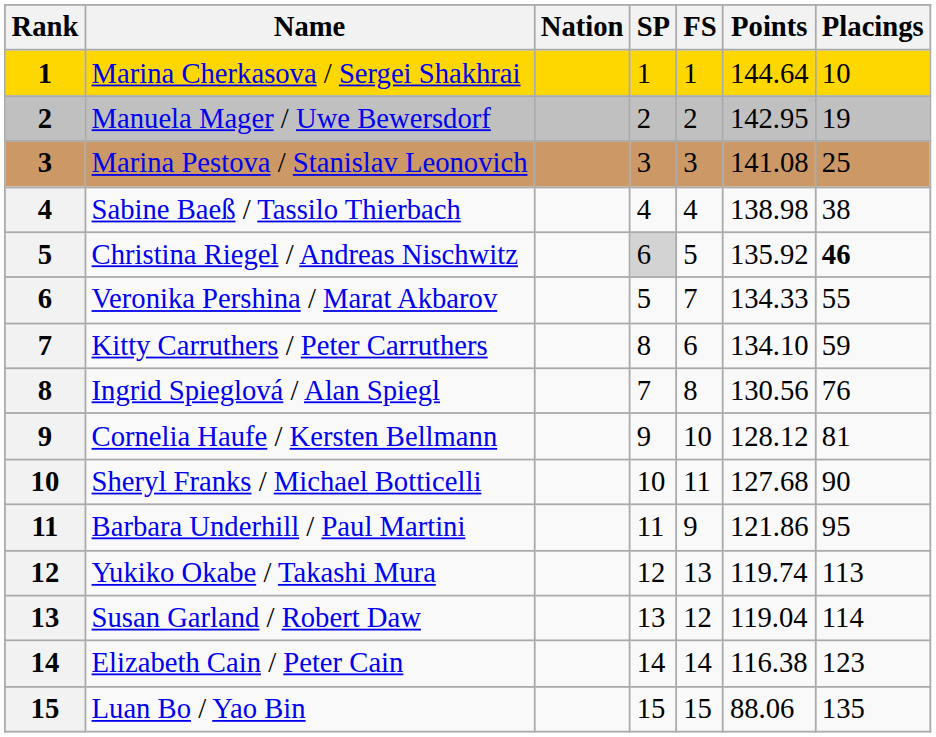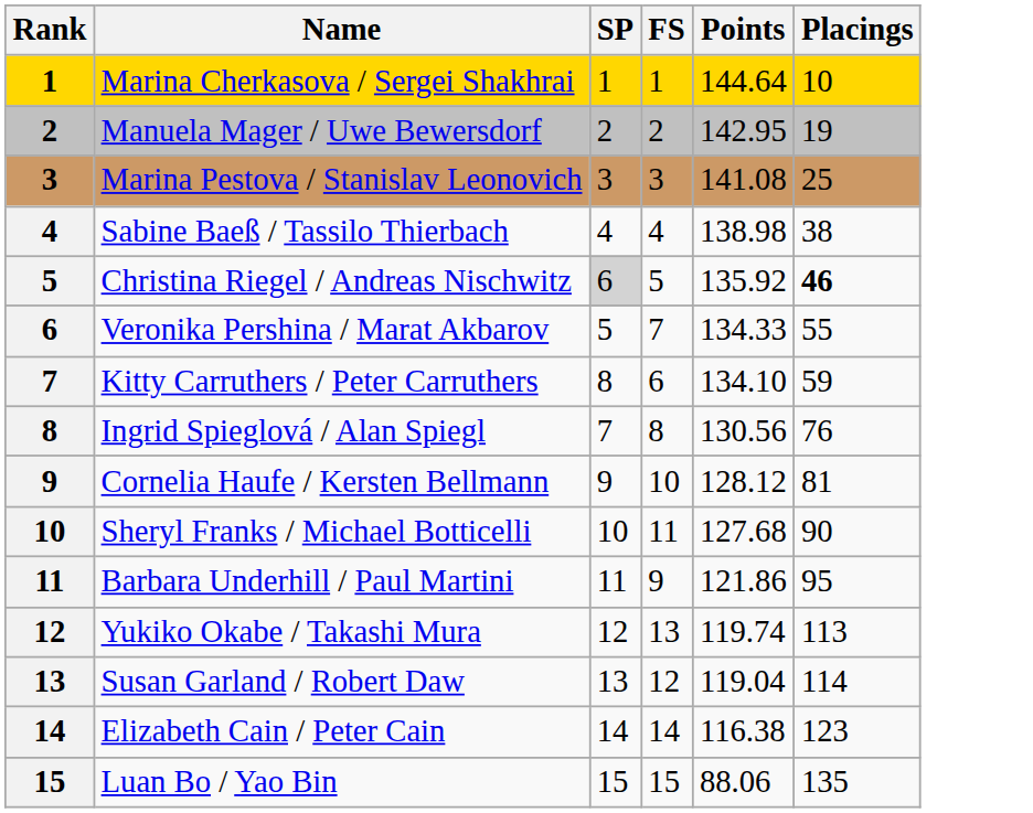- column: Nation
